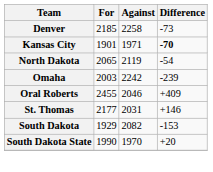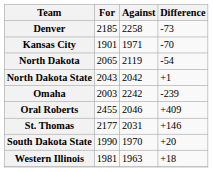Kansas City | Difference: bold -> normal
+ row: North Dakota State | 2043 | 2042 | +1
- row: South Dakota | 1929 | 2082 | -153
+ row: Western Illinois | 1981 | 1963 | +18
